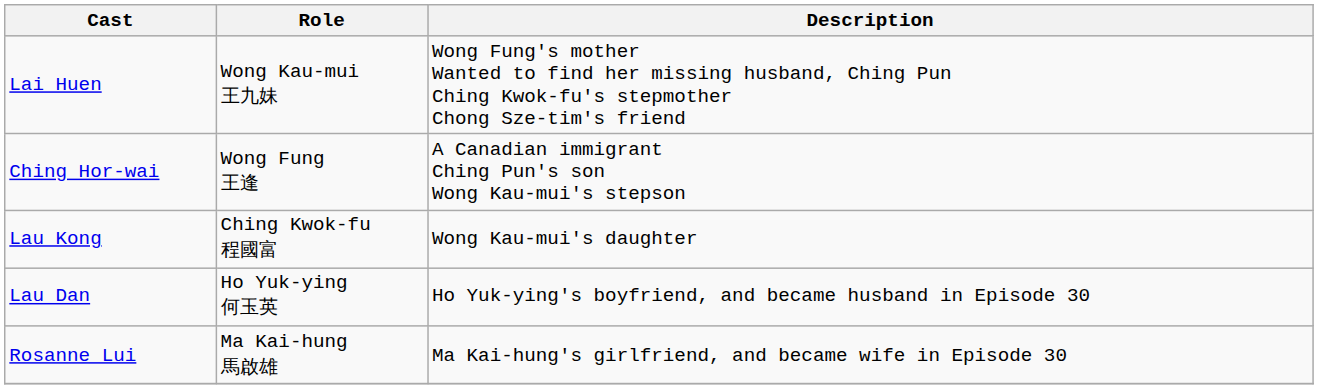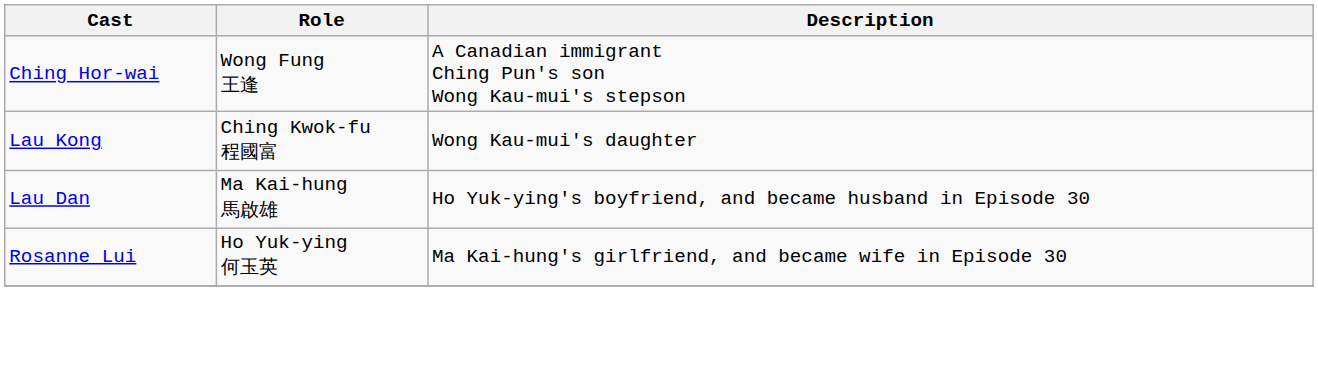- row: Lai Huen | Wong Kau-mui 王九妹 | Wong Fung's mother Wanted to find her missing husband, Ching Pun Ching Kwok-fu's stepmother Chong Sze-tim's friend
Lau Dan | Role: Ho Yuk-ying 何玉英 -> Ma Kai-hung 馬啟雄
Rosanne Lui | Role: Ma Kai-hung 馬啟雄 -> Ho Yuk-ying 何玉英
